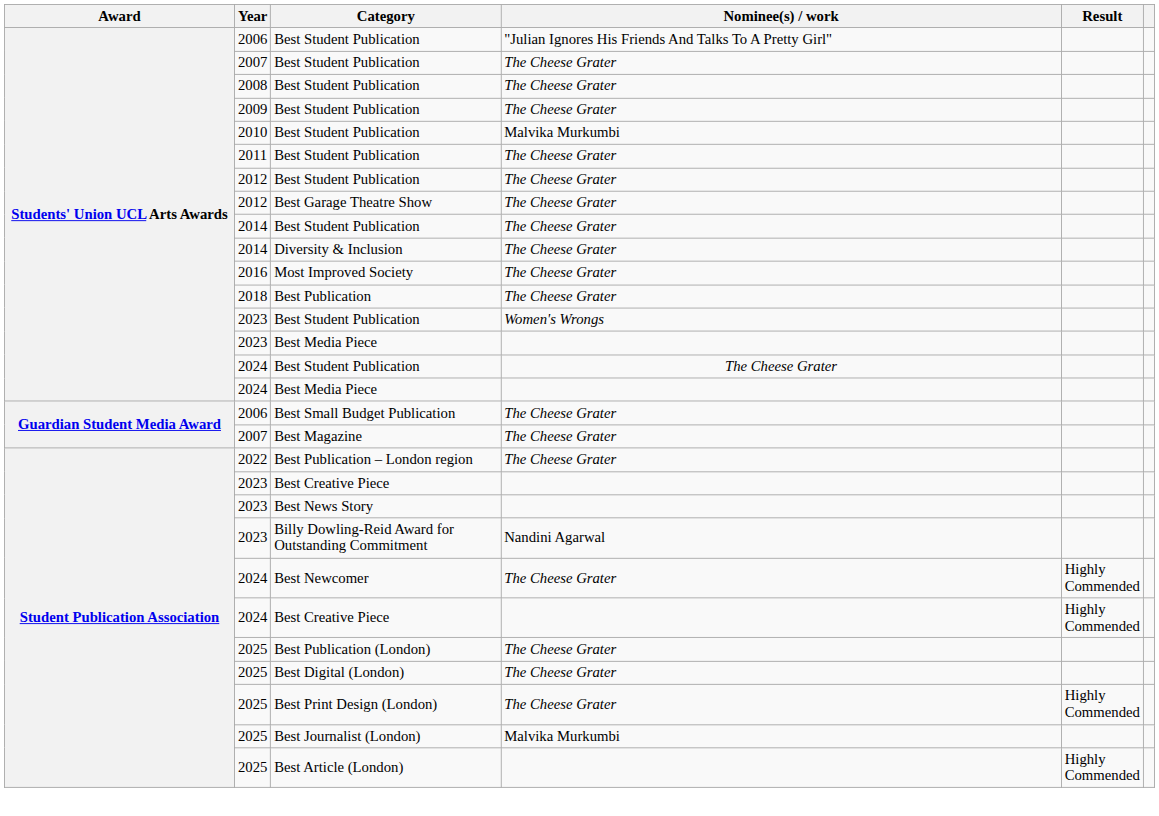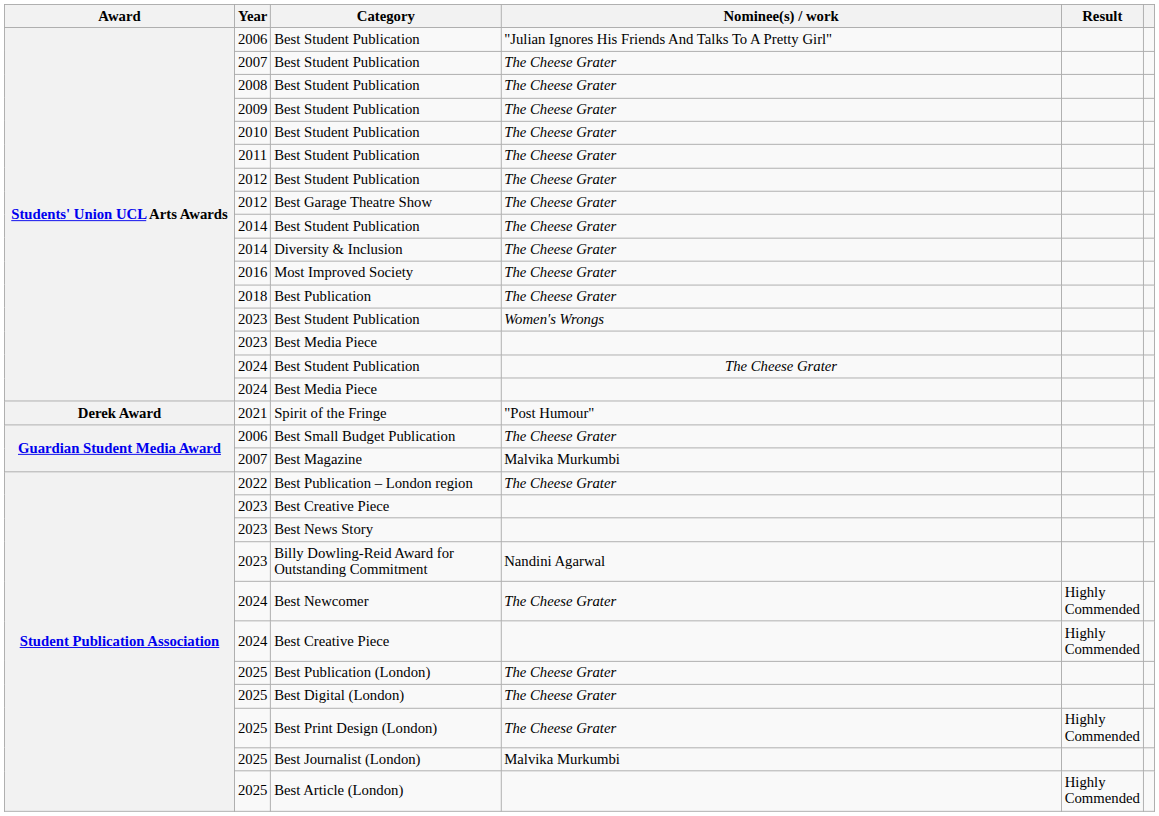2010 / Best Student Publication | Nominee(s) / work: Malvika Murkumbi -> The Cheese Grater
+ row: Derek Award | 2021 | Spirit of the Fringe | "Post Humour"
Best Magazine | Nominee(s) / work: The Cheese Grater -> Malvika Murkumbi
